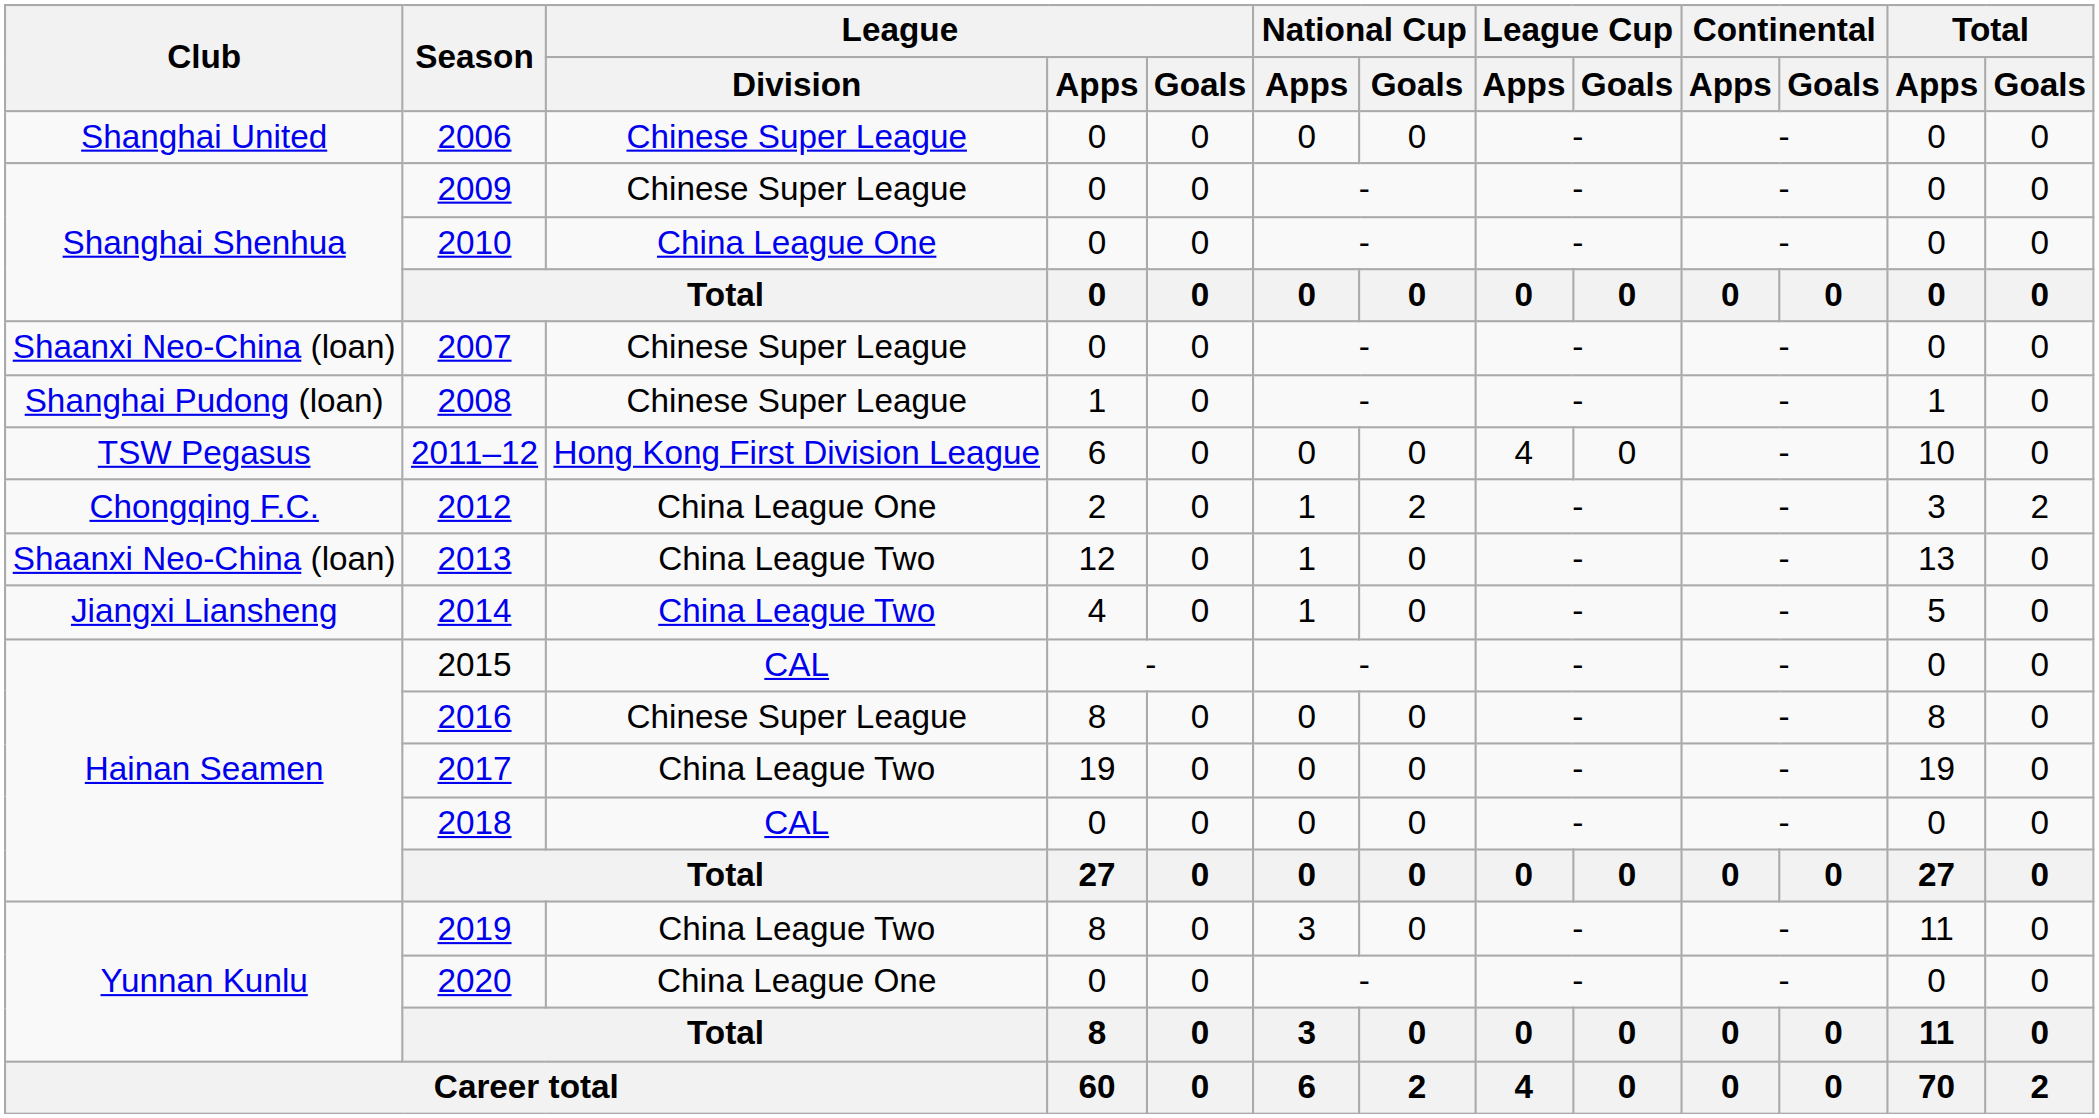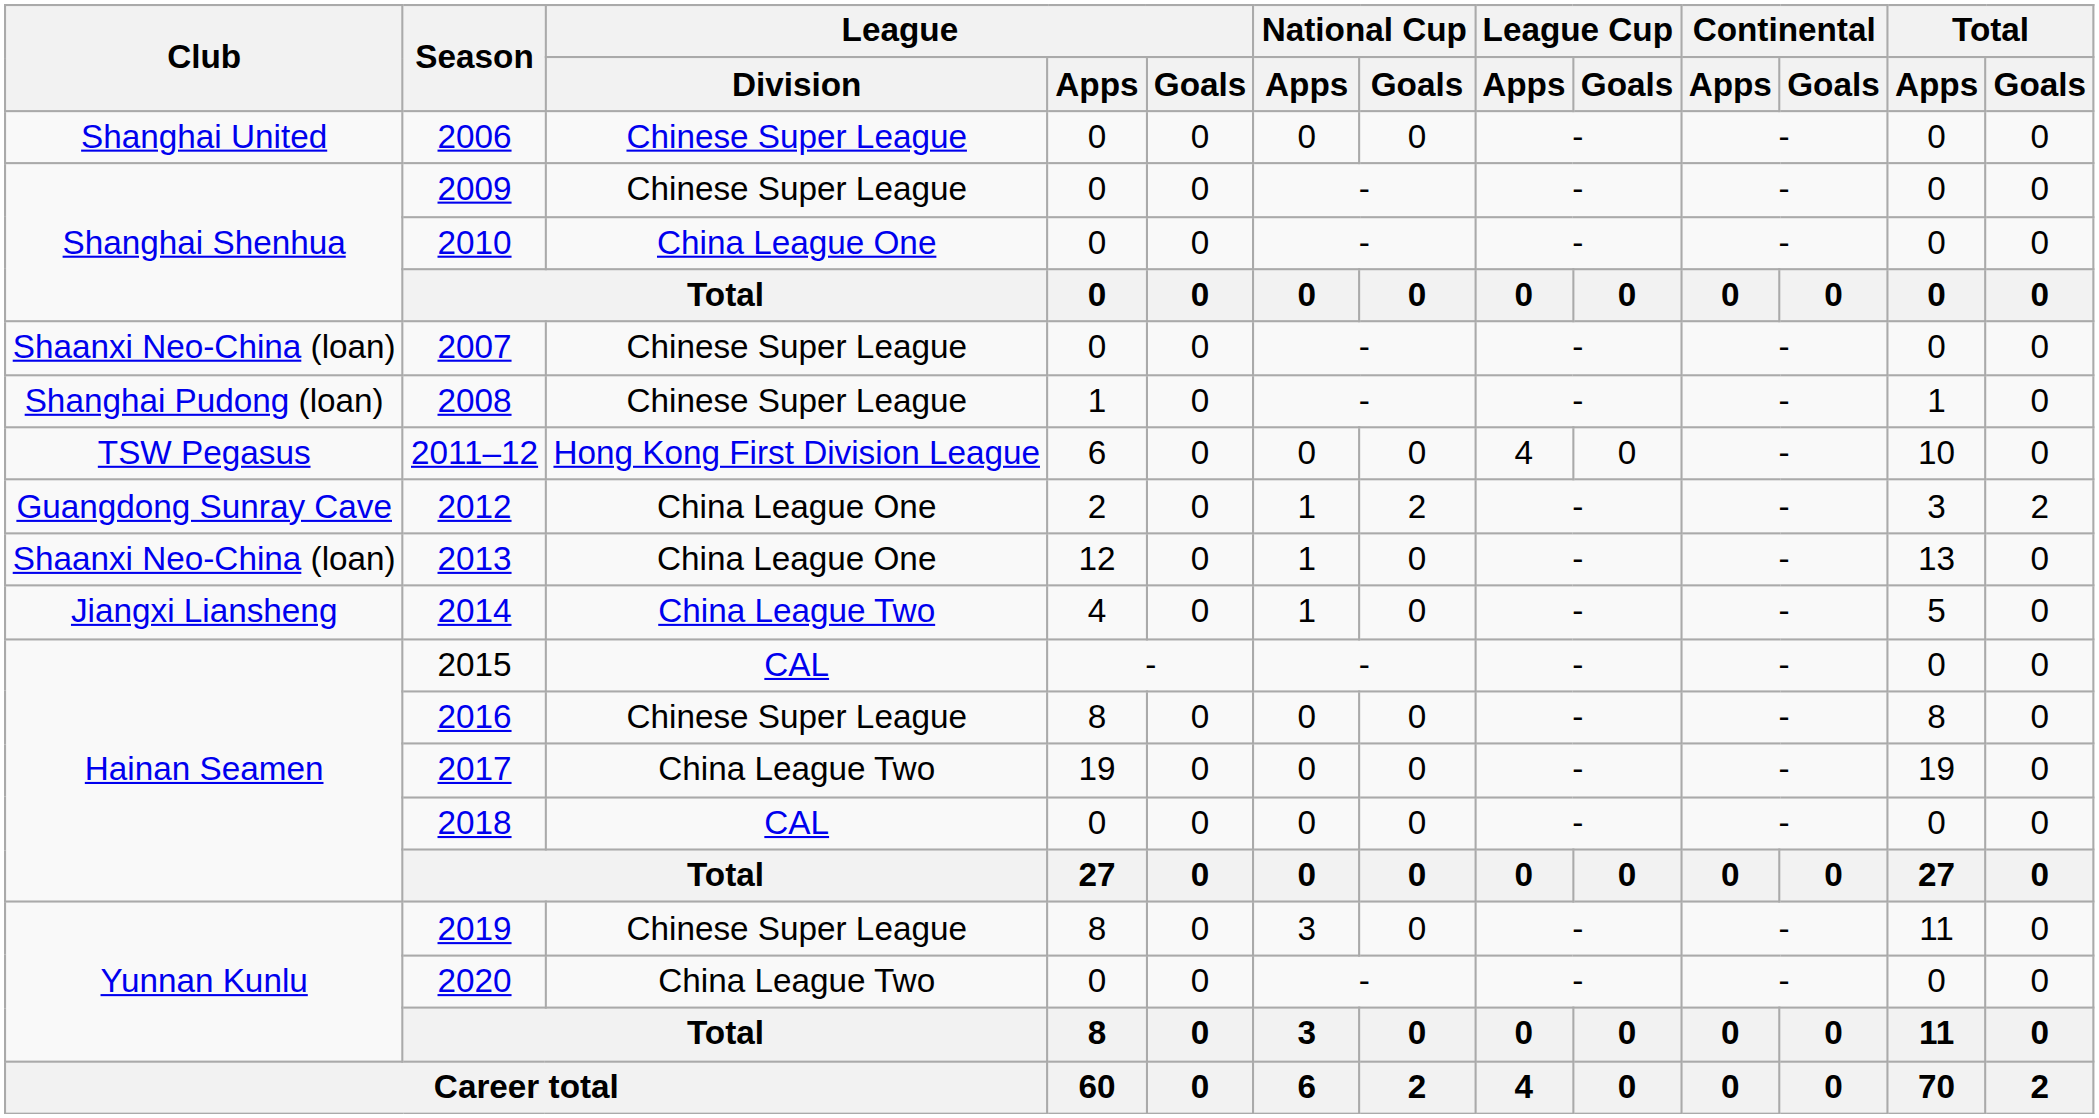2012 | Club: Chongqing F.C. -> Guangdong Sunray Cave
2013 | League / Division: China League Two -> China League One
2019 | League / Division: China League Two -> Chinese Super League
2020 | League / Division: China League One -> China League Two
